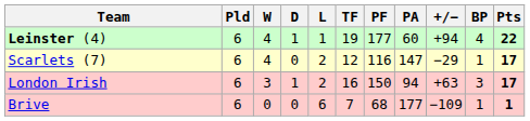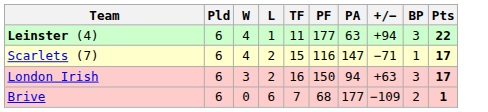- column: D | 1 | 0 | 1 | 0
Leinster (4) | TF: 19 -> 11
Leinster (4) | PA: 60 -> 63
Leinster (4) | BP: 4 -> 3
Scarlets (7) | TF: 12 -> 15
Scarlets (7) | +/−: −29 -> −71
Brive | BP: 1 -> 2
